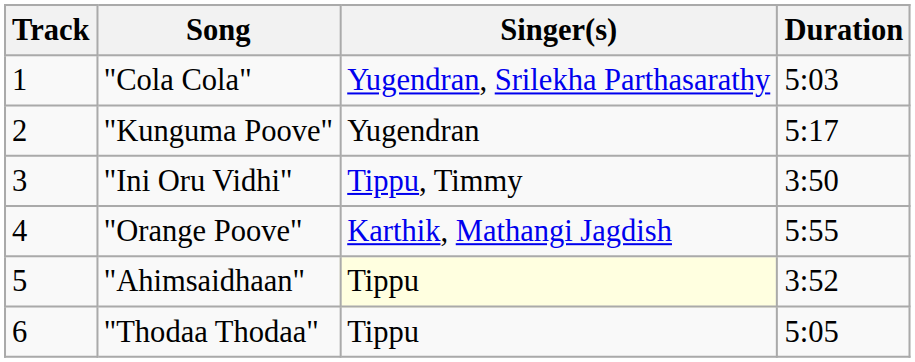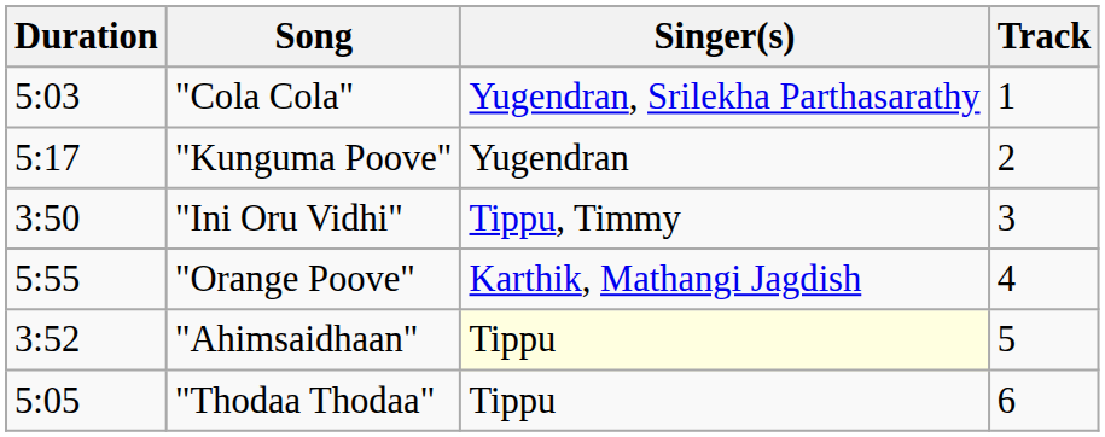columns swapped: Track <-> Duration
